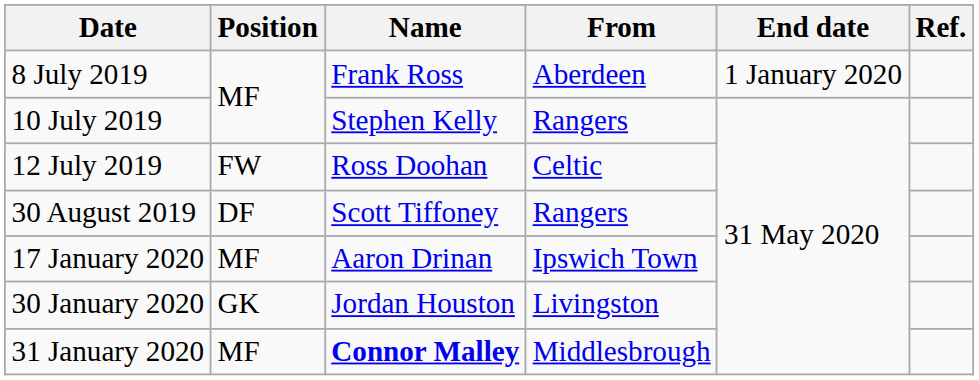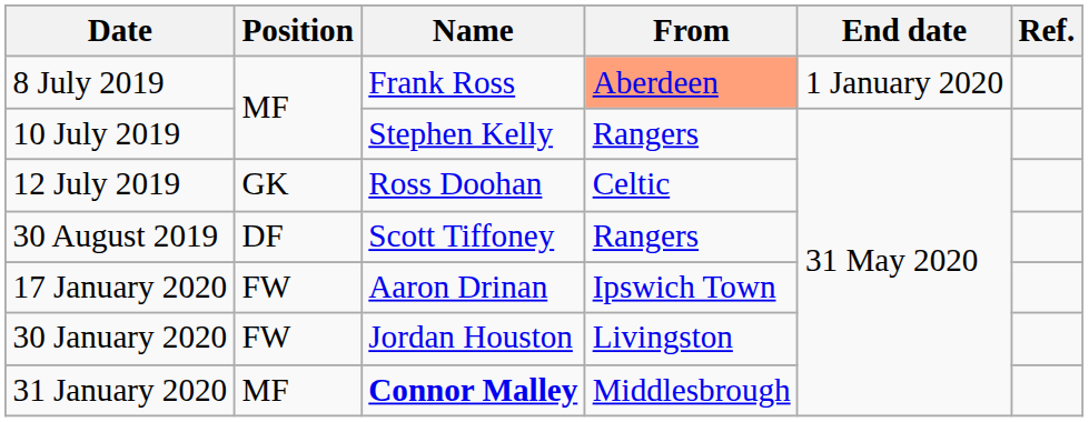8 July 2019 | From: no background -> lightsalmon background
12 July 2019 | Position: FW -> GK
17 January 2020 | Position: MF -> FW
30 January 2020 | Position: GK -> FW
